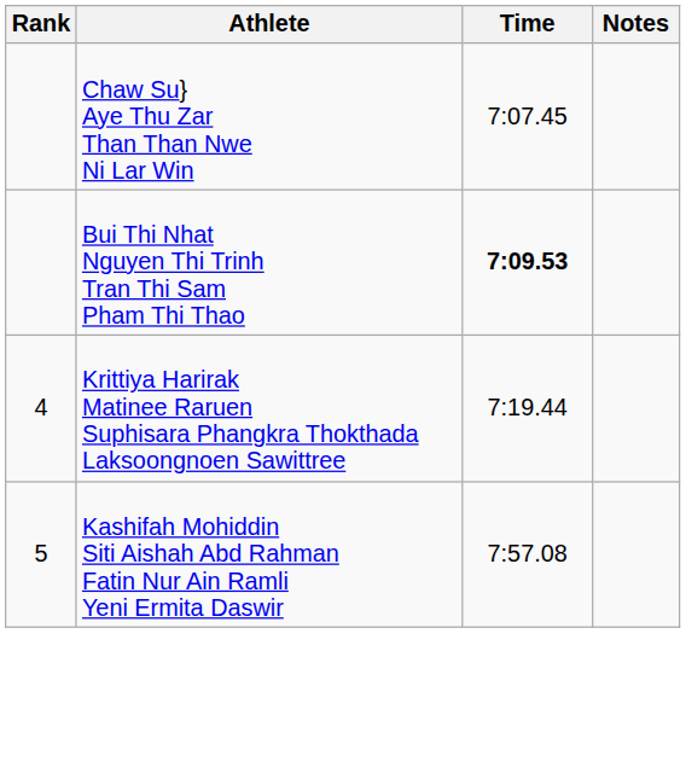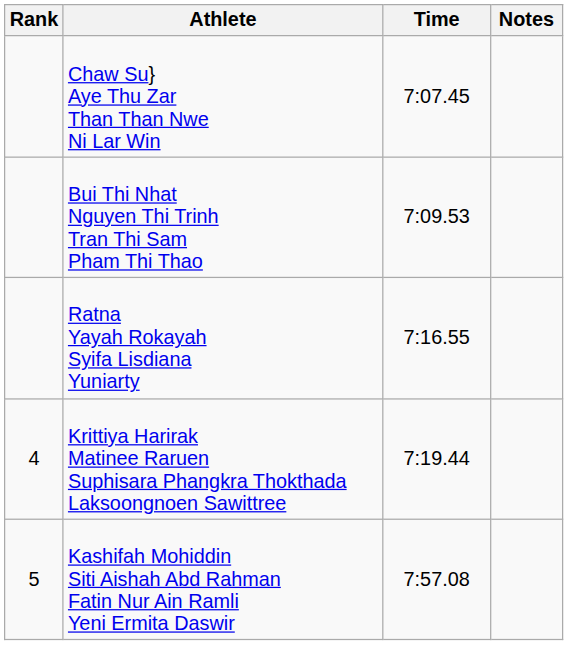Bui Thi Nhat Nguyen Thi Trinh Tran Thi Sam Pham Thi Thao | Time: bold -> normal
+ row: Ratna Yayah Rokayah Syifa Lisdiana Yuniarty | 7:16.55
